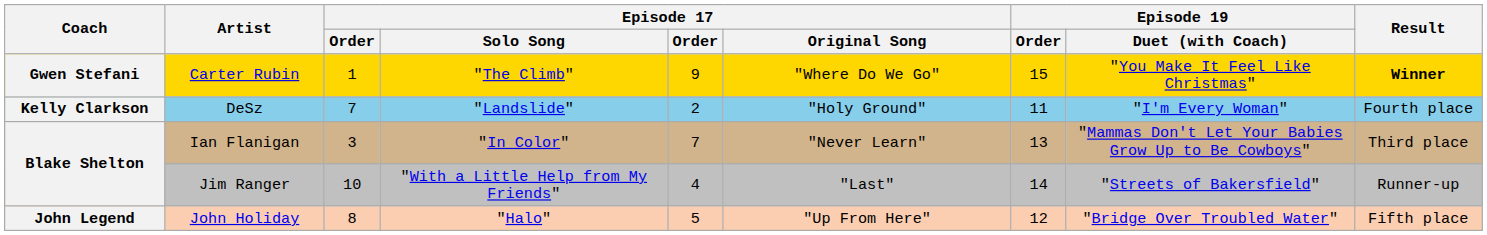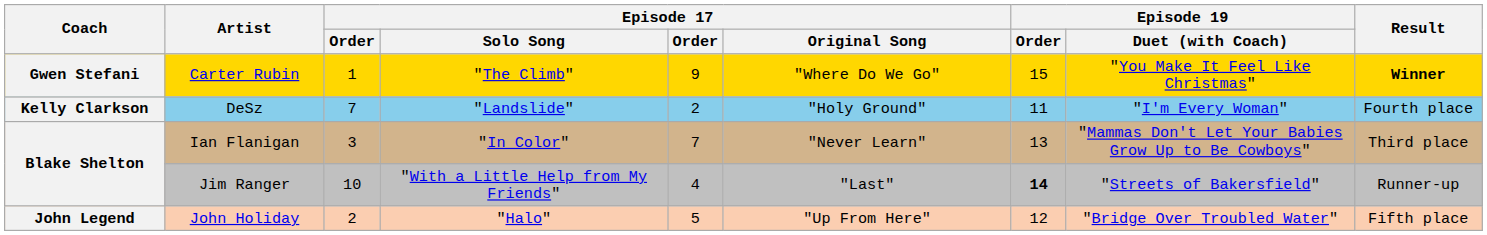Jim Ranger | Episode 19 / Order: normal -> bold
John Holiday | column 3: 8 -> 2
